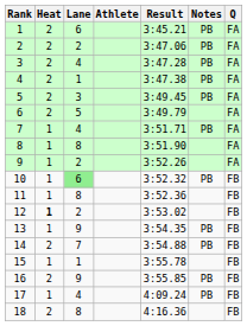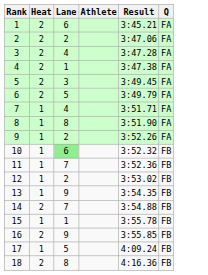- column: Notes | PB | PB | PB | PB | PB | PB | PB | PB | PB | PB | PB
11 | Lane: 8 -> 7
12 | Heat: bold -> normal
17 | Lane: 4 -> 5
